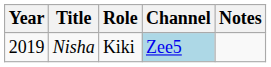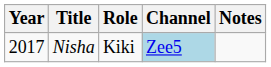Nisha | Year: 2019 -> 2017
